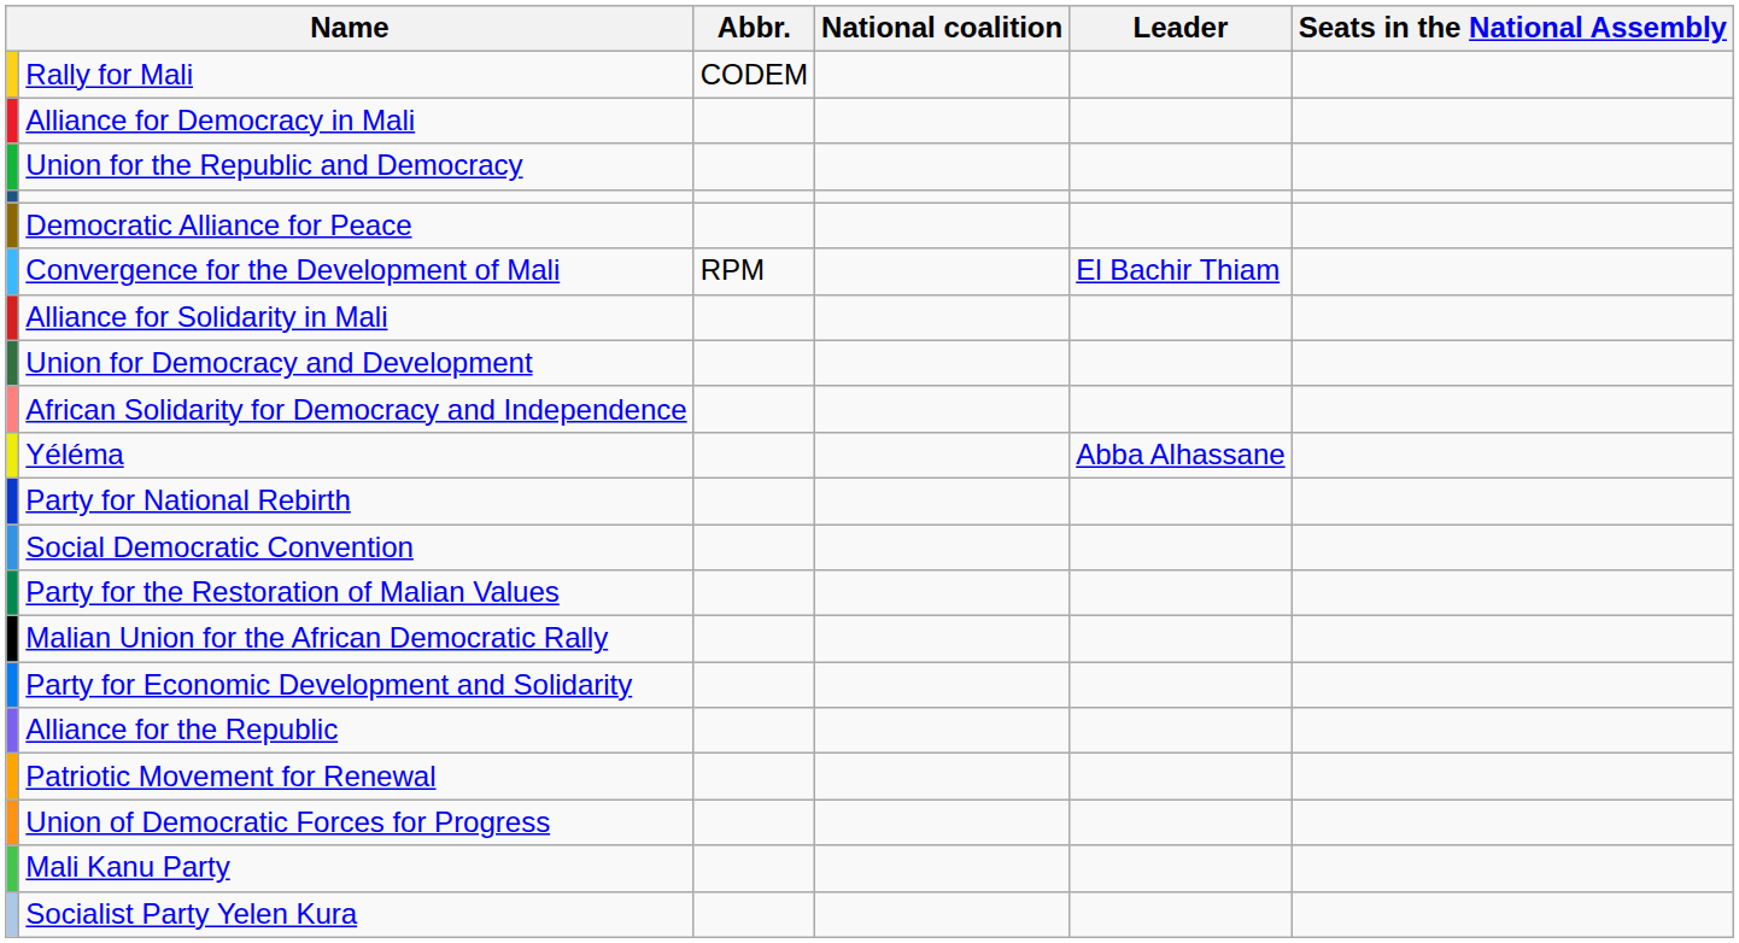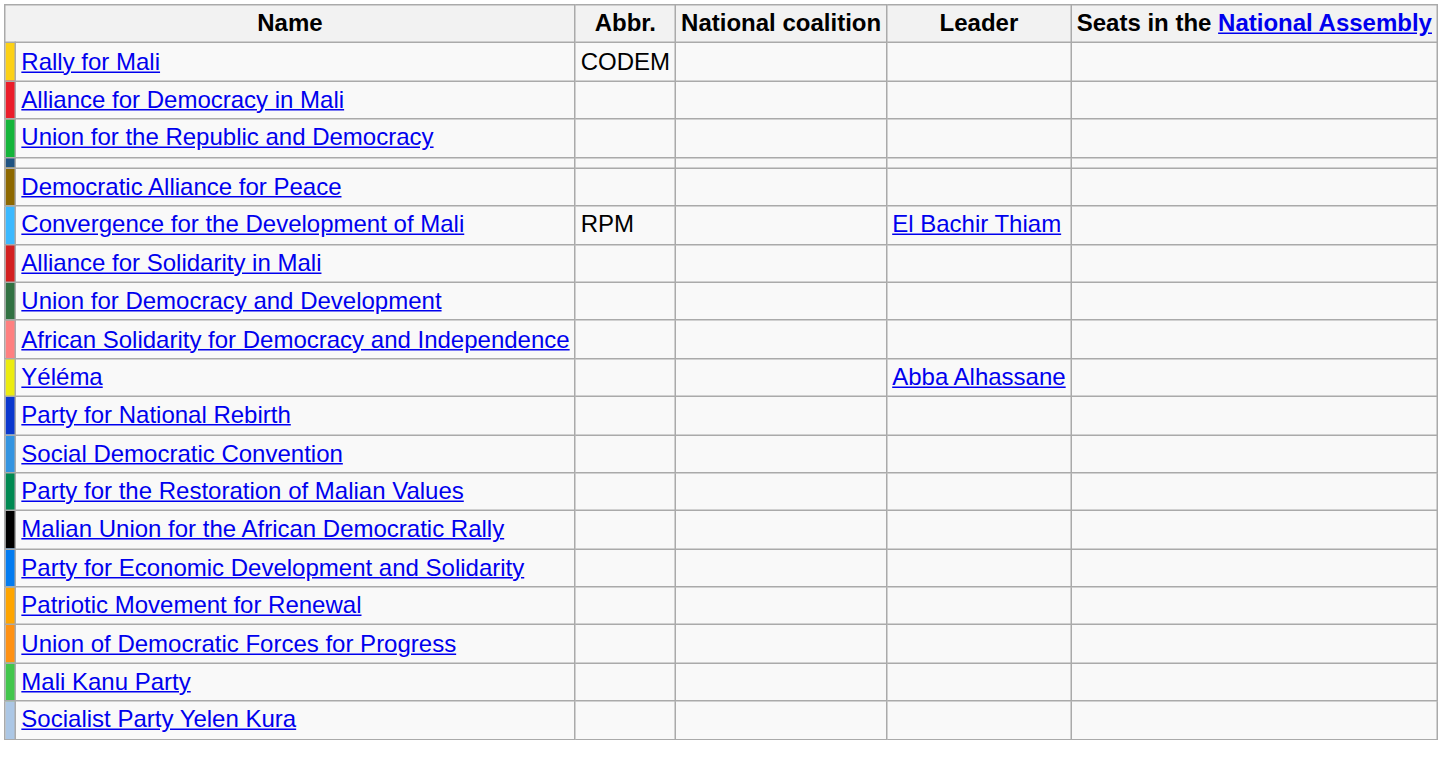- row: Alliance for the Republic
